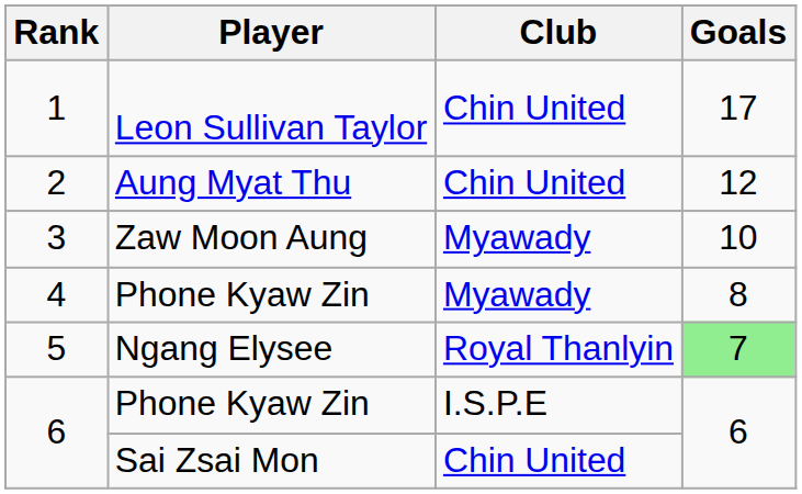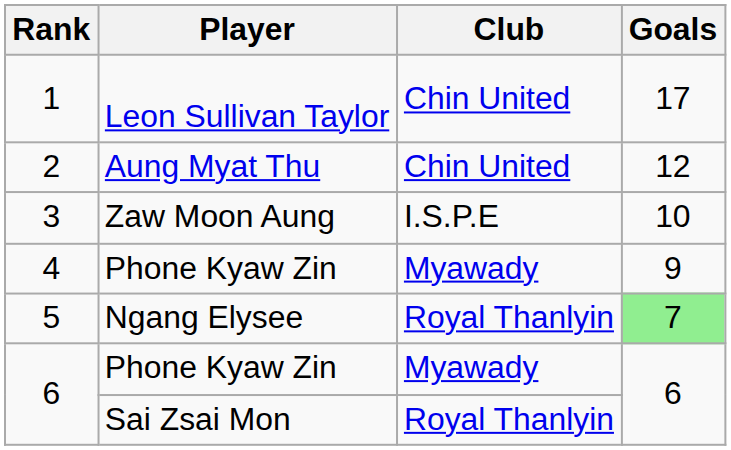3 | Club: Myawady -> I.S.P.E
4 | Goals: 8 -> 9
6 / Phone Kyaw Zin | Club: I.S.P.E -> Myawady
6 / Sai Zsai Mon | Club: Chin United -> Royal Thanlyin
